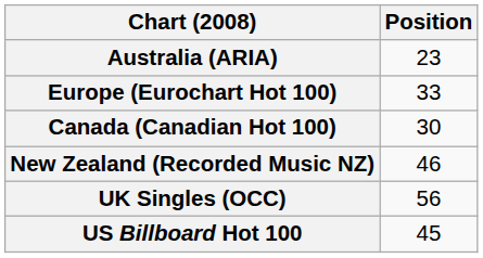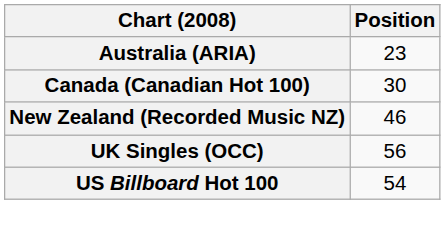- row: Europe (Eurochart Hot 100) | 33
US Billboard Hot 100 | Position: 45 -> 54
